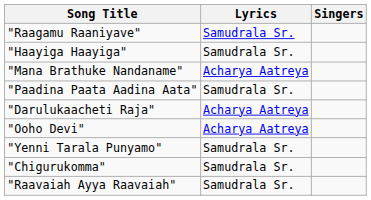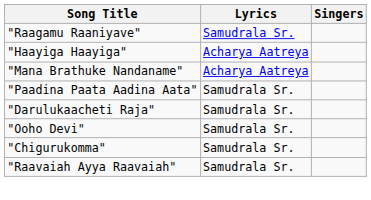"Haayiga Haayiga" | Lyrics: Samudrala Sr. -> Acharya Aatreya
"Darulukaacheti Raja" | Lyrics: Acharya Aatreya -> Samudrala Sr.
"Ooho Devi" | Lyrics: Acharya Aatreya -> Samudrala Sr.
- row: "Yenni Tarala Punyamo" | Samudrala Sr.
